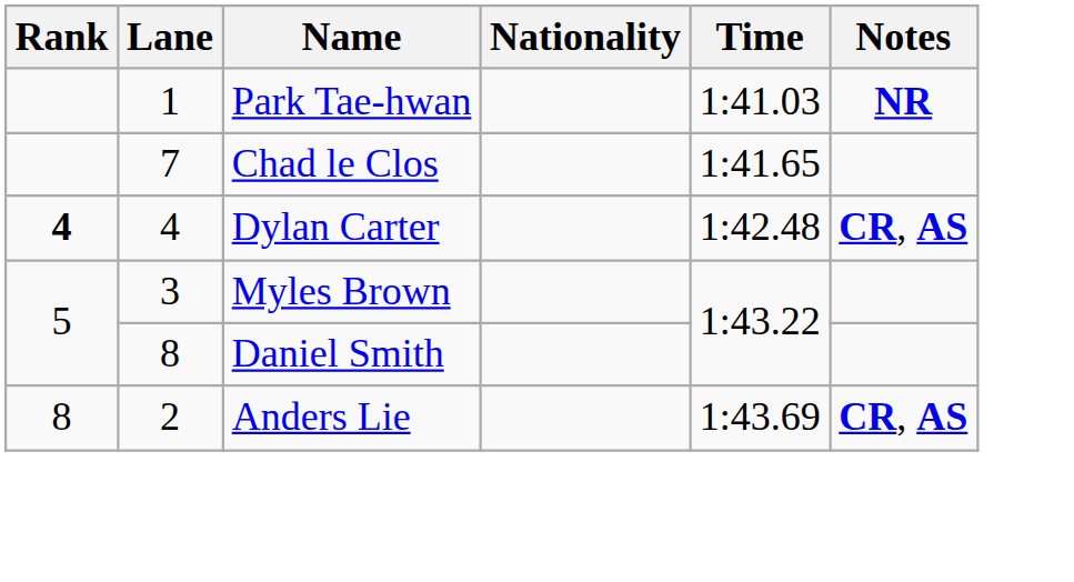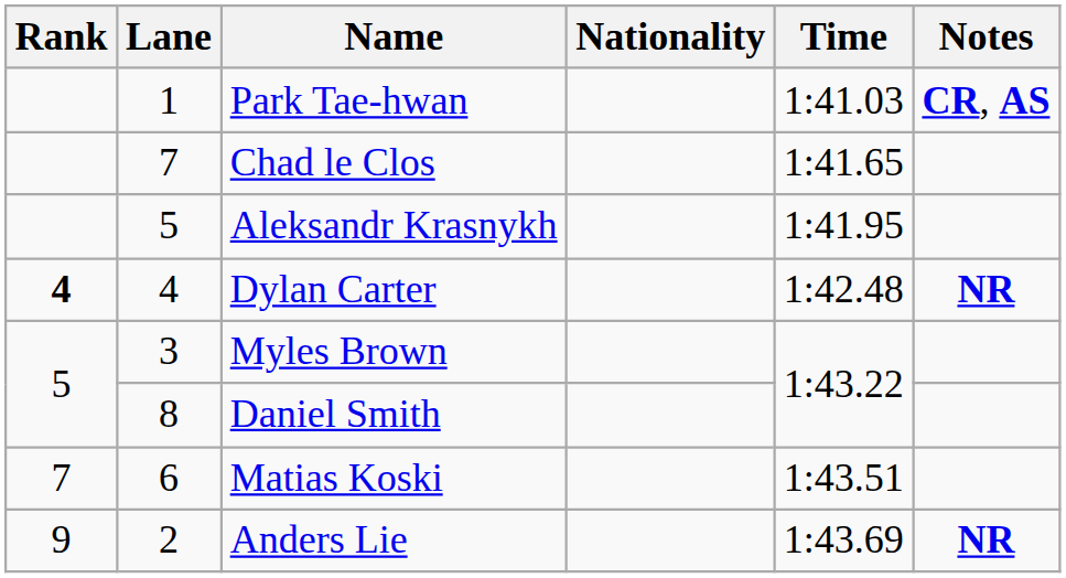Park Tae-hwan | Notes: NR -> CR, AS
+ row: 5 | Aleksandr Krasnykh | 1:41.95
Dylan Carter | Notes: CR, AS -> NR
+ row: 7 | 6 | Matias Koski | 1:43.51
Anders Lie | Rank: 8 -> 9
Anders Lie | Notes: CR, AS -> NR
